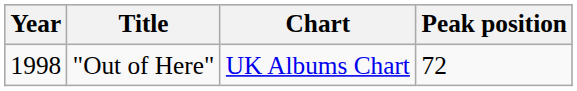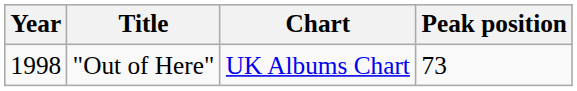"Out of Here" | Peak position: 72 -> 73
